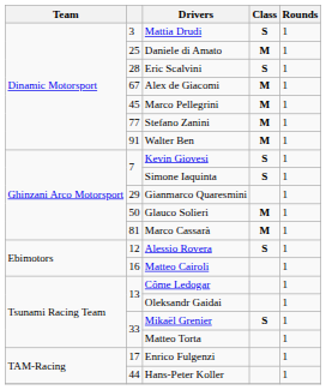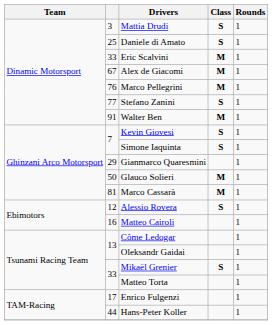Daniele di Amato | Class: M -> S
Eric Scalvini | column 2: 28 -> 33
Eric Scalvini | Class: S -> M
Marco Pellegrini | column 2: 45 -> 76
Stefano Zanini | Class: M -> S
